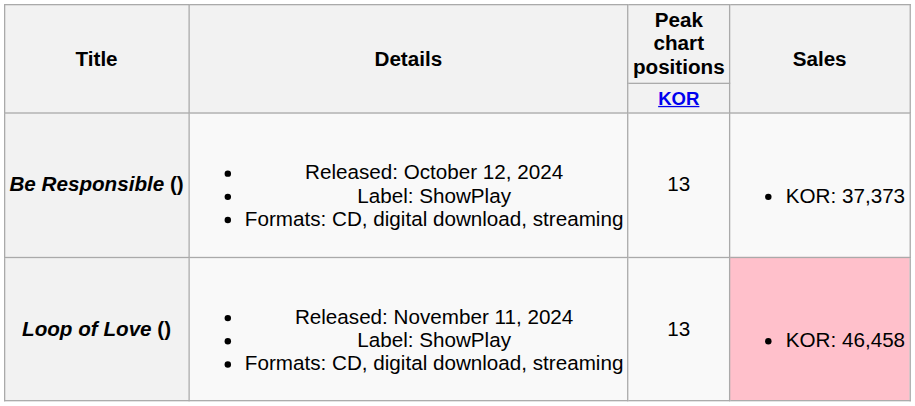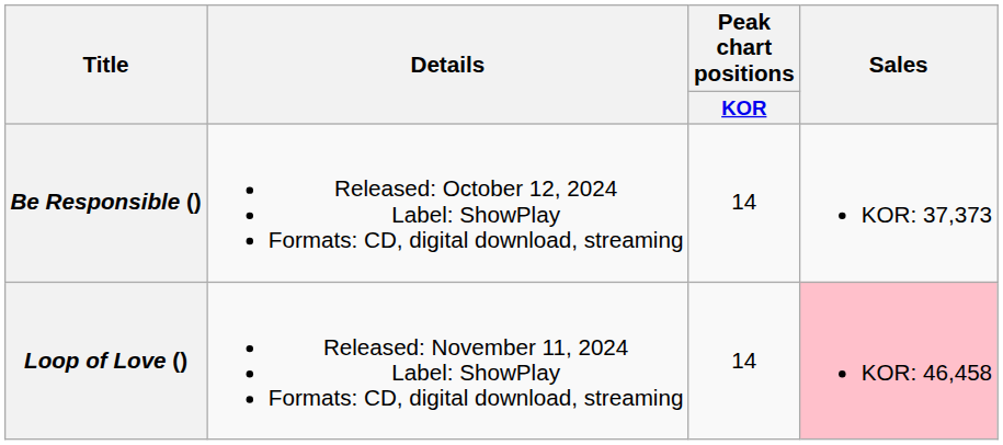Be Responsible () | Peak chart positions / KOR: 13 -> 14
Loop of Love () | Peak chart positions / KOR: 13 -> 14
